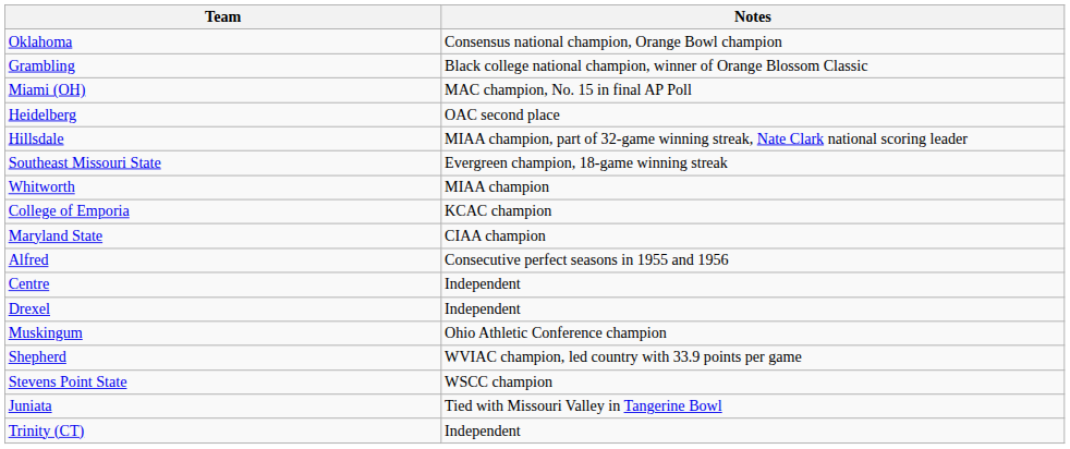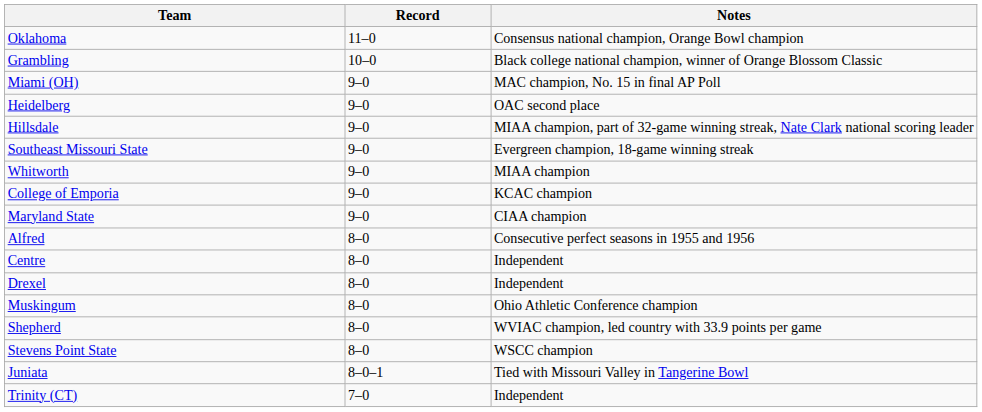+ column: Record | 11–0 | 10–0 | 9–0 | 9–0 | 9–0 | 9–0 | 9–0 | 9–0 | 9–0 | 8–0 | 8–0 | 8–0 | 8–0 | 8–0 | 8–0 | 8–0–1 | 7–0
